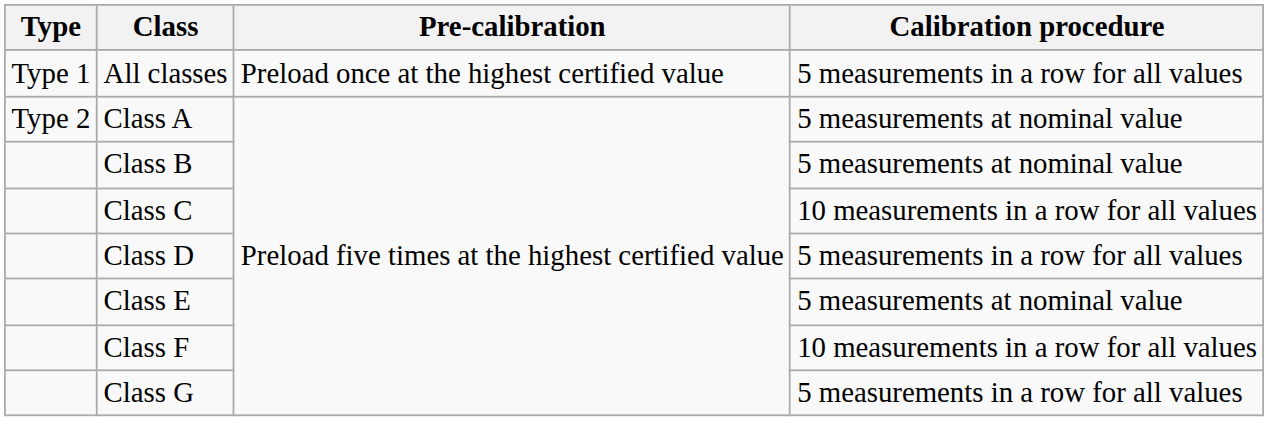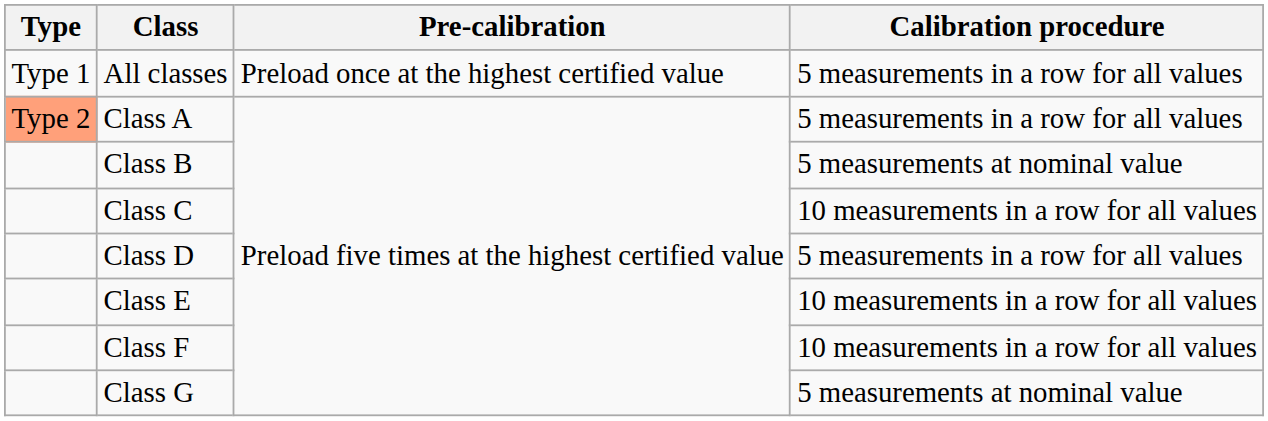Class A | Type: no background -> lightsalmon background
Class A | Calibration procedure: 5 measurements at nominal value -> 5 measurements in a row for all values
Class E | Calibration procedure: 5 measurements at nominal value -> 10 measurements in a row for all values
Class G | Calibration procedure: 5 measurements in a row for all values -> 5 measurements at nominal value
